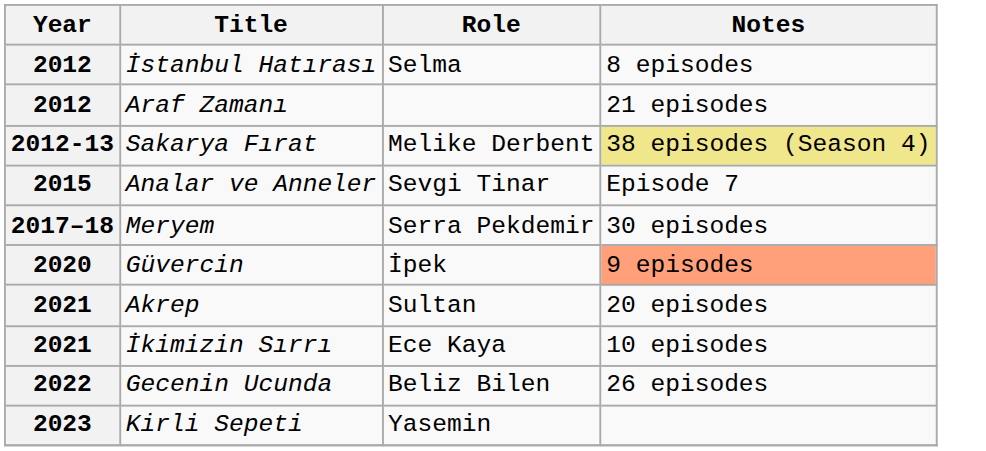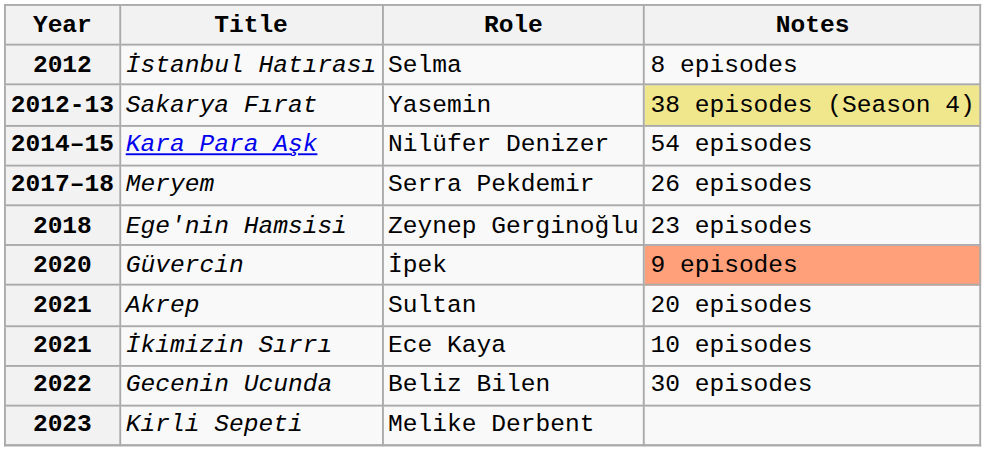- row: 2012 | Araf Zamanı | 21 episodes
Sakarya Fırat | Role: Melike Derbent -> Yasemin
+ row: 2014–15 | Kara Para Aşk | Nilüfer Denizer | 54 episodes
- row: 2015 | Analar ve Anneler | Sevgi Tinar | Episode 7
Meryem | Notes: 30 episodes -> 26 episodes
+ row: 2018 | Ege'nin Hamsisi | Zeynep Gerginoğlu | 23 episodes
Gecenin Ucunda | Notes: 26 episodes -> 30 episodes
Kirli Sepeti | Role: Yasemin -> Melike Derbent
